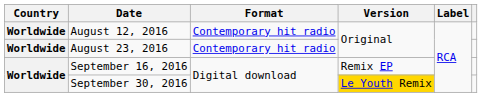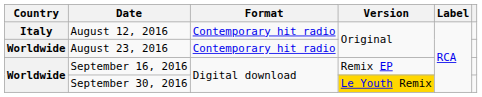August 12, 2016 | Country: Worldwide -> Italy
